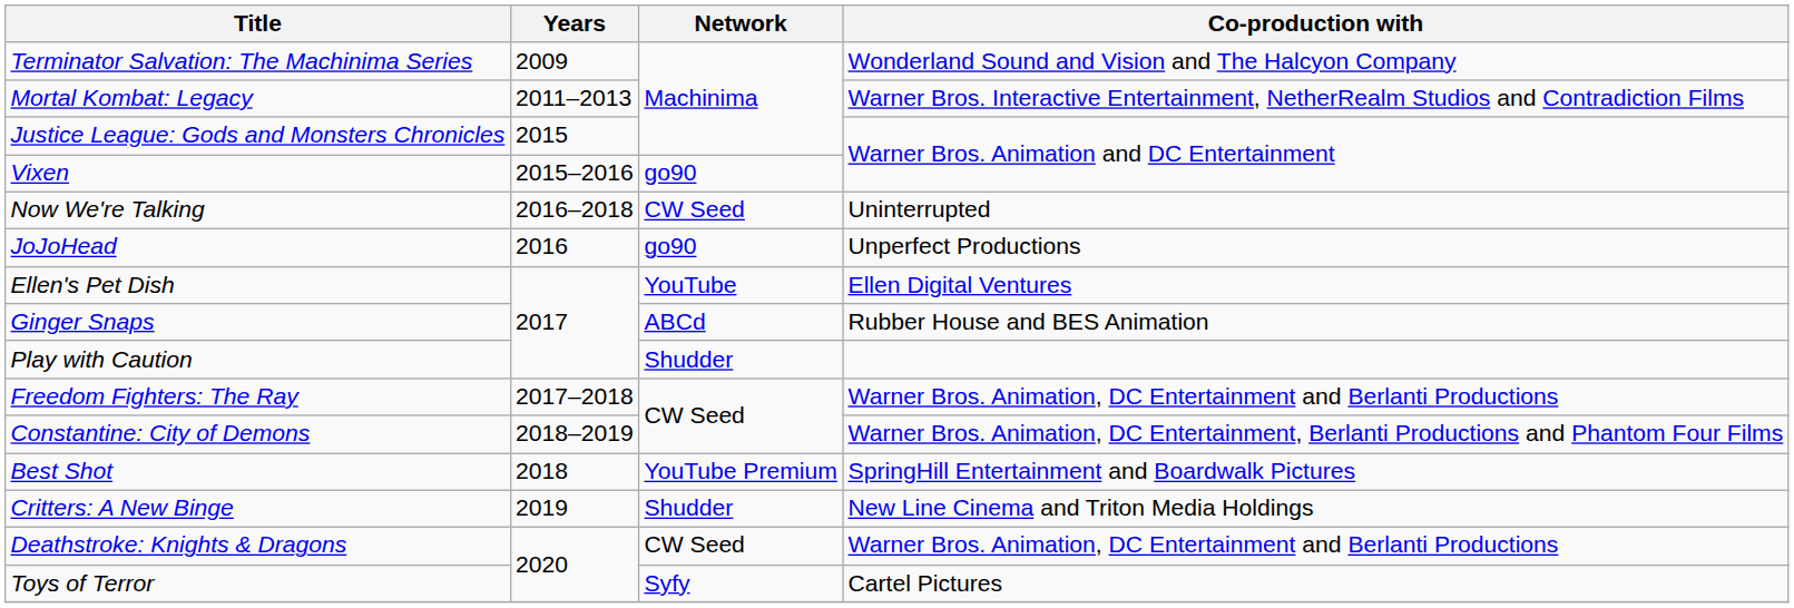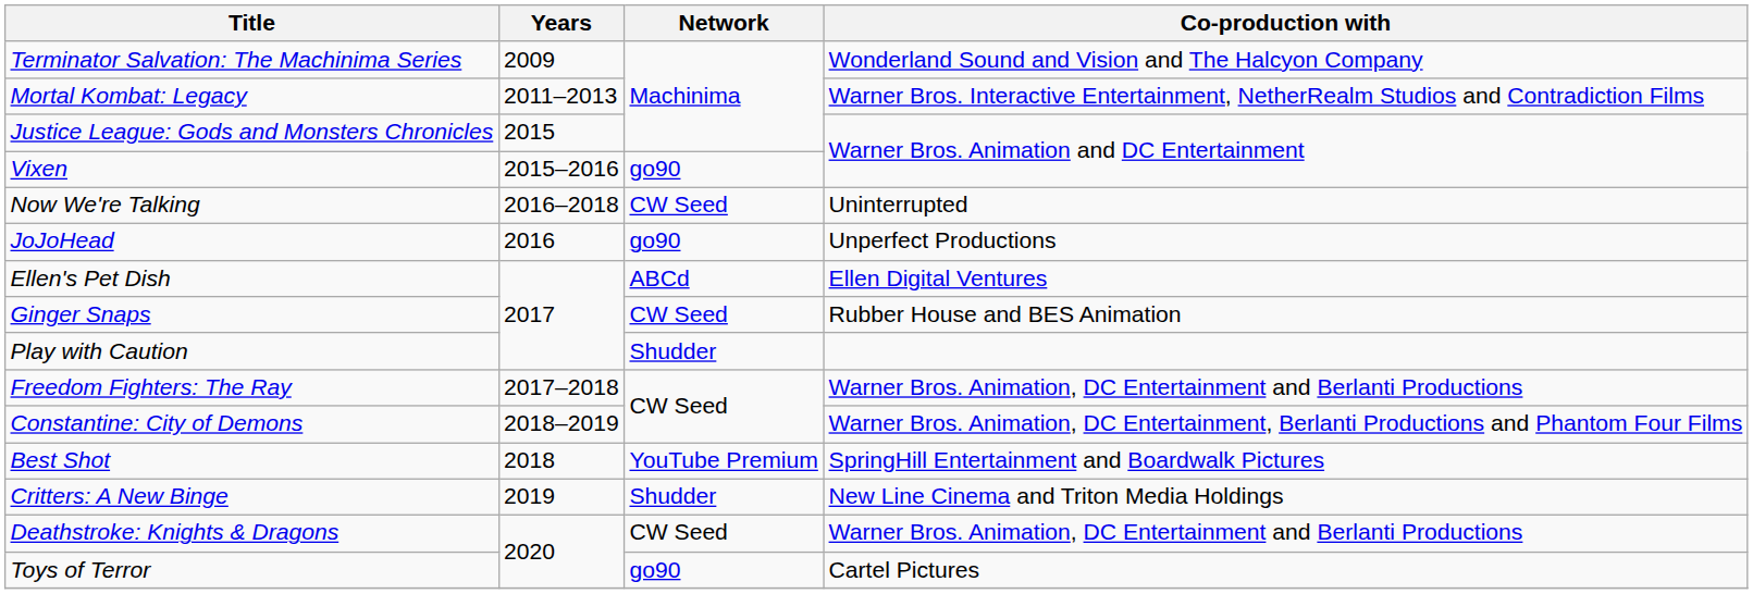Ellen's Pet Dish | Network: YouTube -> ABCd
Ginger Snaps | Network: ABCd -> CW Seed
Toys of Terror | Network: Syfy -> go90
